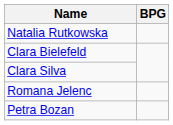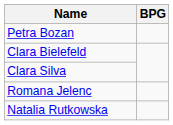rows swapped: Natalia Rutkowska <-> Petra Bozan
